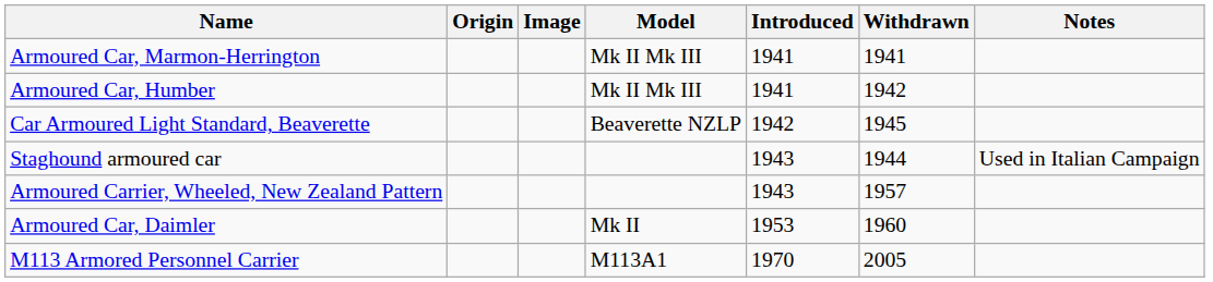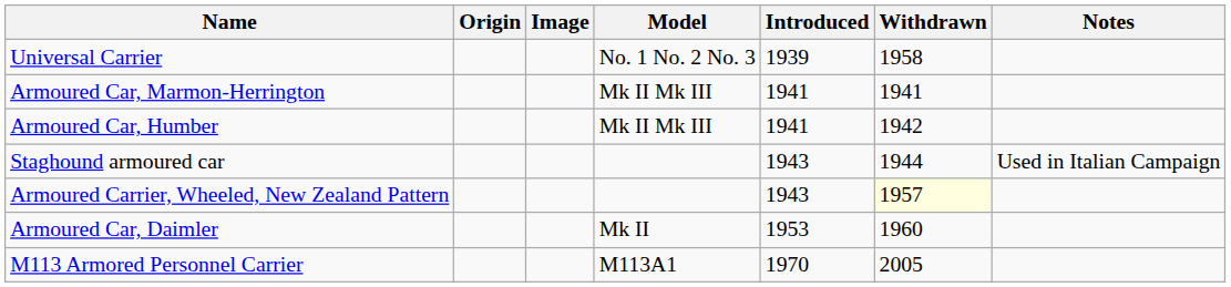+ row: Universal Carrier | No. 1 No. 2 No. 3 | 1939 | 1958
- row: Car Armoured Light Standard, Beaverette | Beaverette NZLP | 1942 | 1945
Armoured Carrier, Wheeled, New Zealand Pattern | Withdrawn: no background -> lightyellow background
